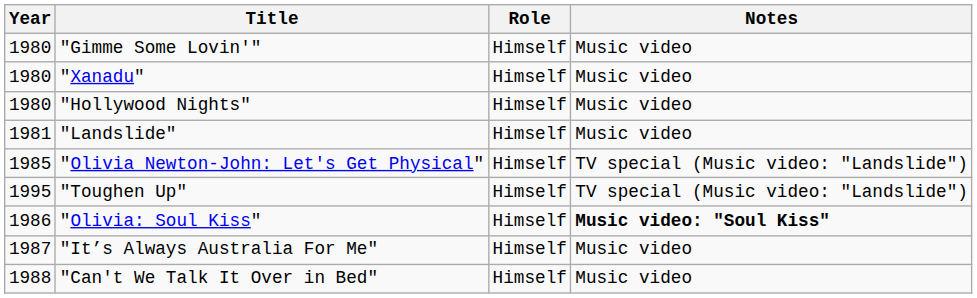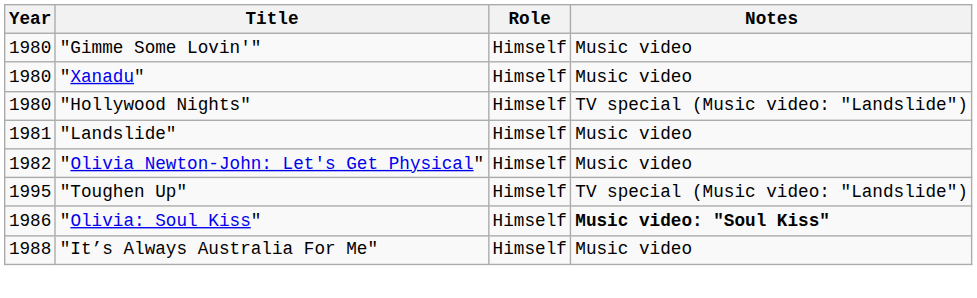"Hollywood Nights" | Notes: Music video -> TV special (Music video: "Landslide")
"Olivia Newton-John: Let's Get Physical" | Year: 1985 -> 1982
"Olivia Newton-John: Let's Get Physical" | Notes: TV special (Music video: "Landslide") -> Music video
"It’s Always Australia For Me" | Year: 1987 -> 1988
- row: 1988 | "Can't We Talk It Over in Bed" | Himself | Music video
